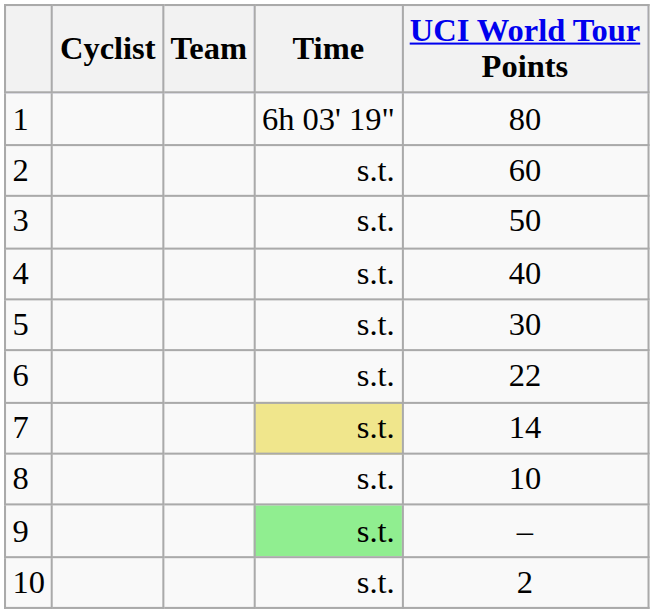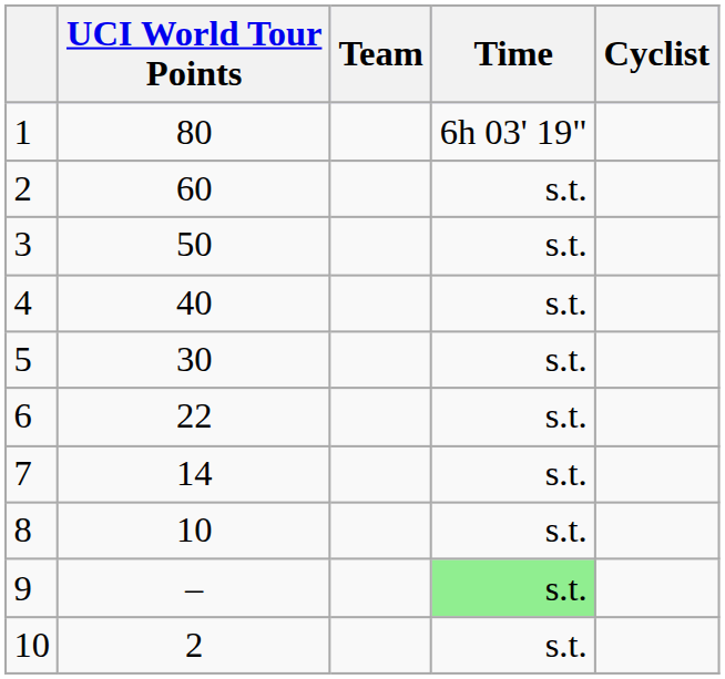columns swapped: Cyclist <-> UCI World Tour Points
7 | Time: khaki background -> no background
